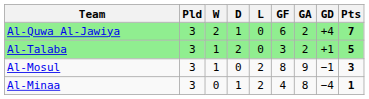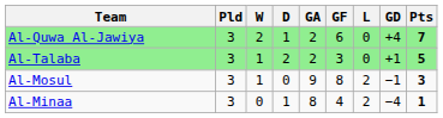columns swapped: L <-> GA
